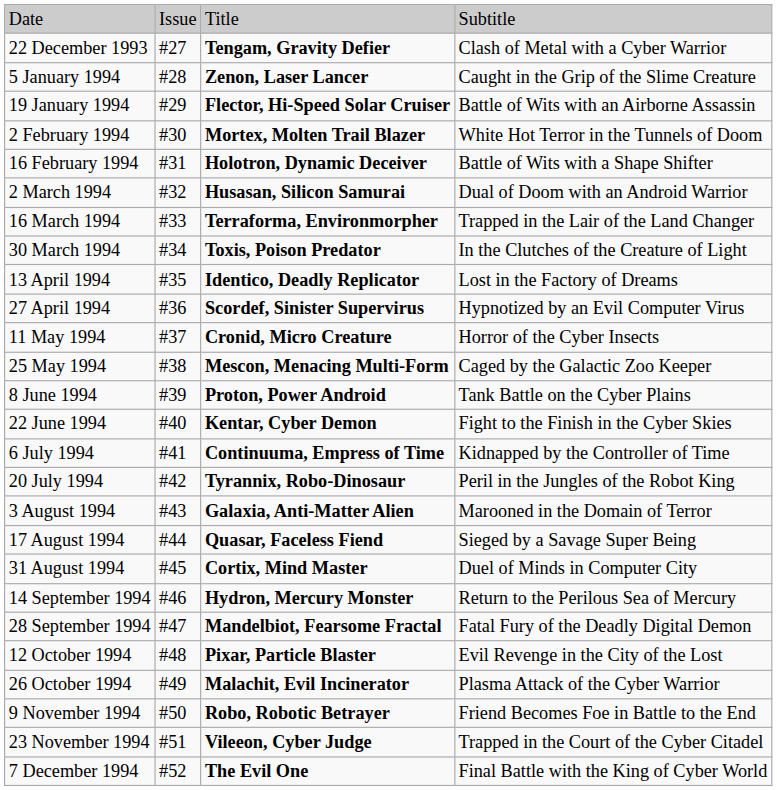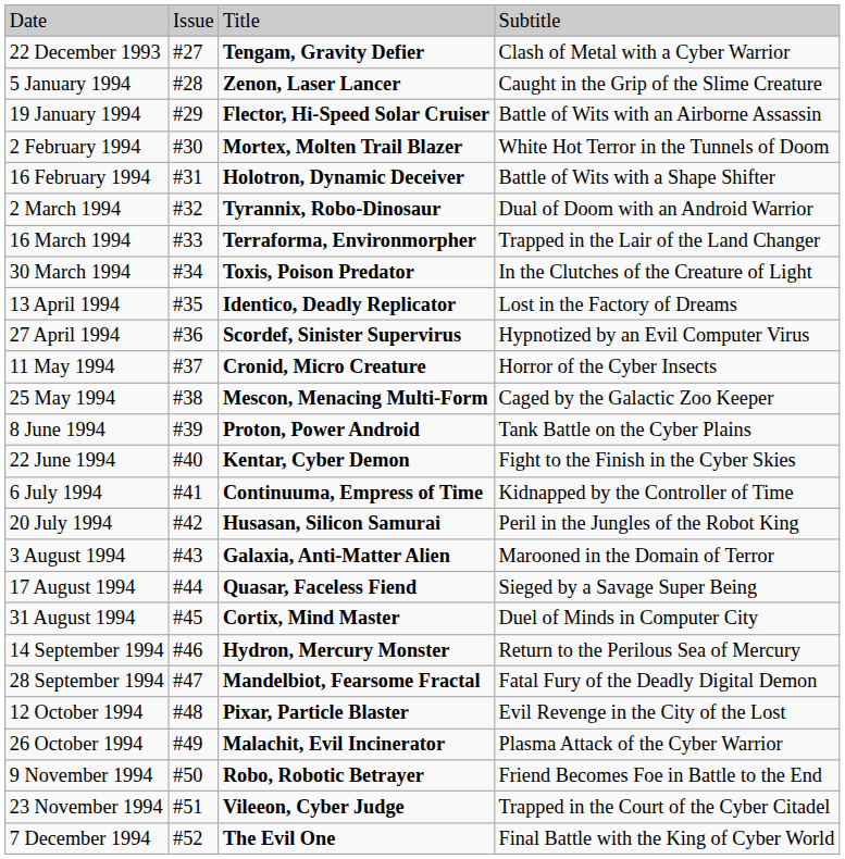2 March 1994 | column 3: Husasan, Silicon Samurai -> Tyrannix, Robo-Dinosaur
20 July 1994 | column 3: Tyrannix, Robo-Dinosaur -> Husasan, Silicon Samurai
